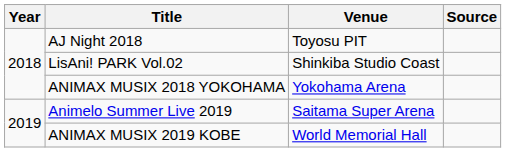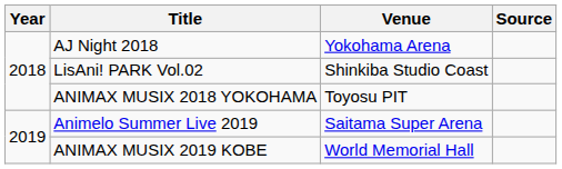AJ Night 2018 | Venue: Toyosu PIT -> Yokohama Arena
ANIMAX MUSIX 2018 YOKOHAMA | Venue: Yokohama Arena -> Toyosu PIT
